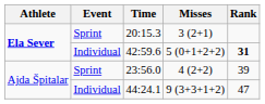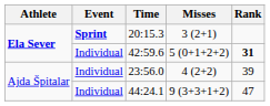20:15.3 | Event: normal -> bold
23:56.0 | Event: Sprint -> Individual
